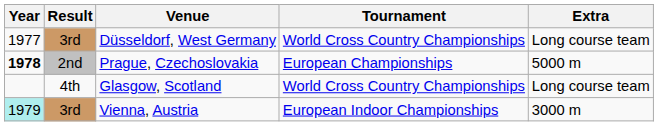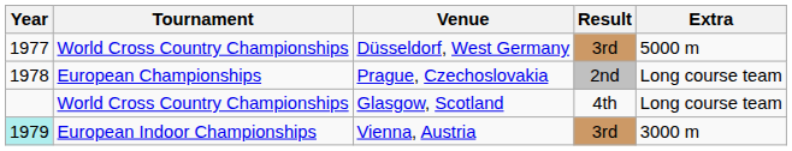columns swapped: Tournament <-> Result
Düsseldorf, West Germany | Extra: Long course team -> 5000 m
Prague, Czechoslovakia | Year: bold -> normal
Prague, Czechoslovakia | Extra: 5000 m -> Long course team
